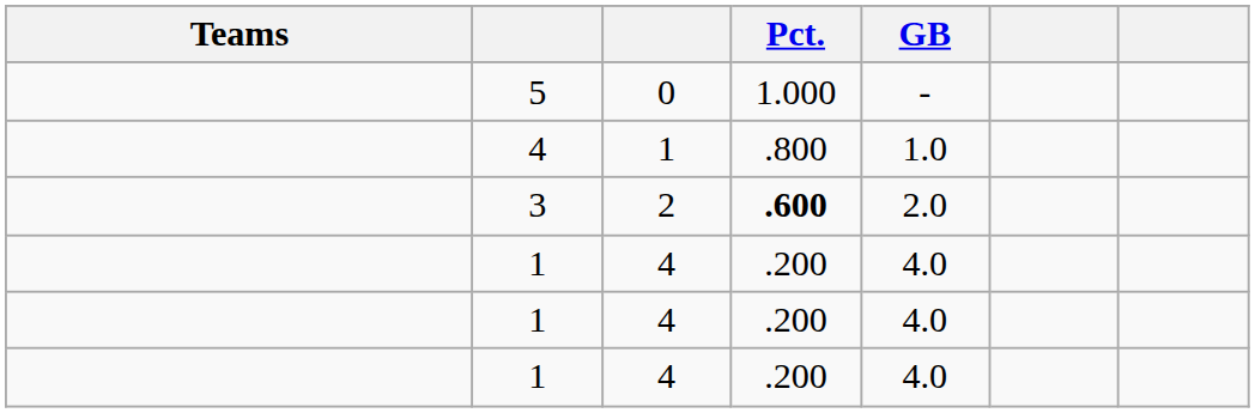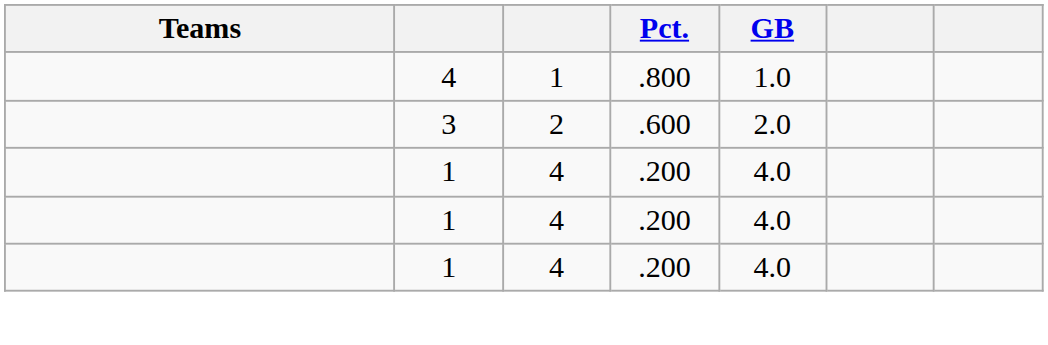- row: 5 | 0 | 1.000 | -
3 | Pct.: bold -> normal
